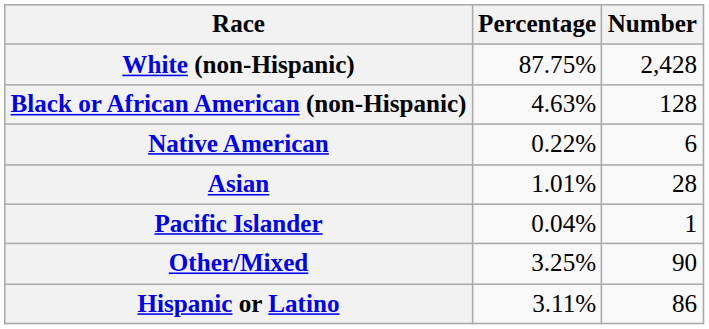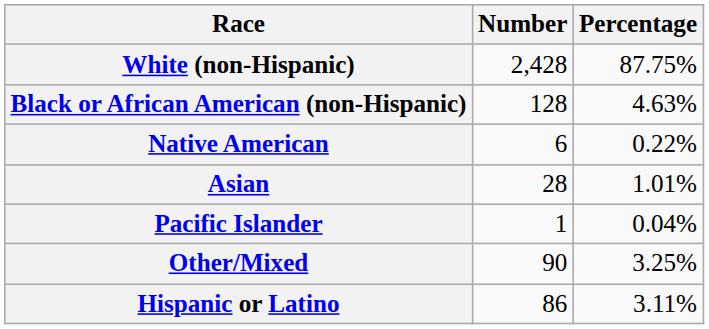columns swapped: Number <-> Percentage
